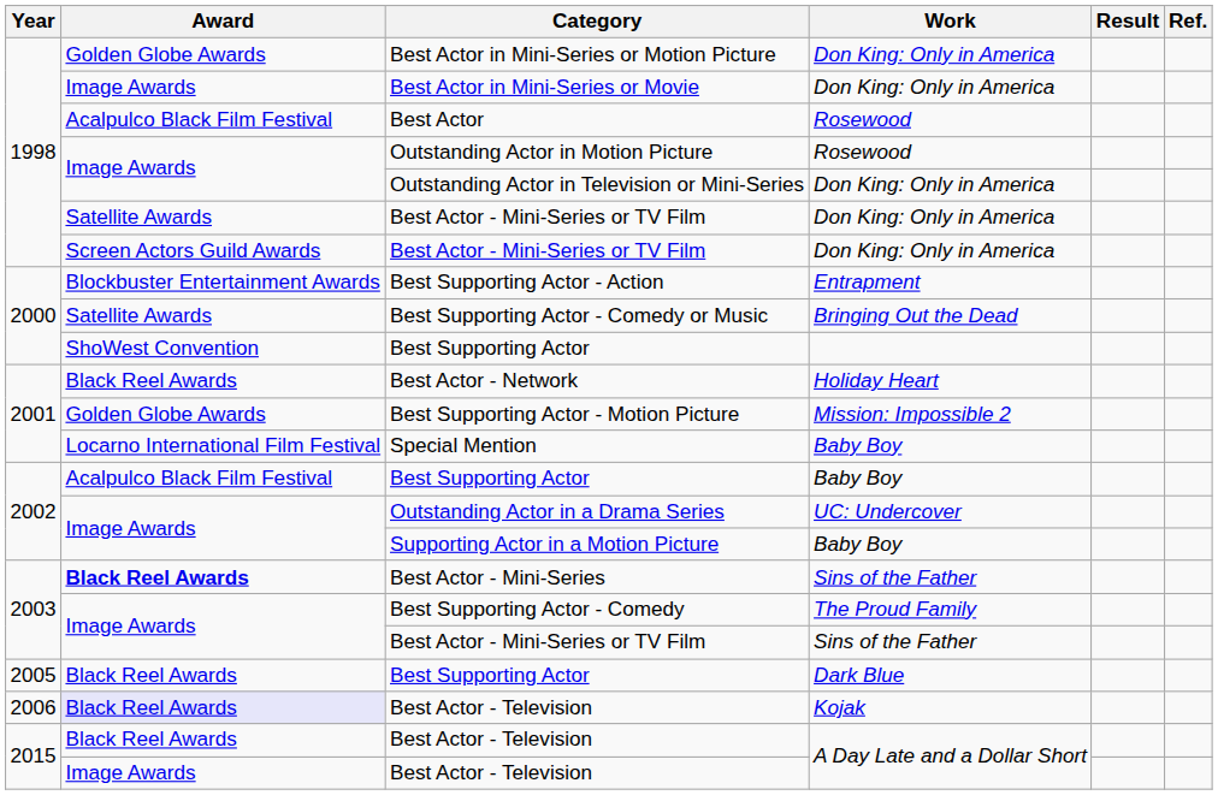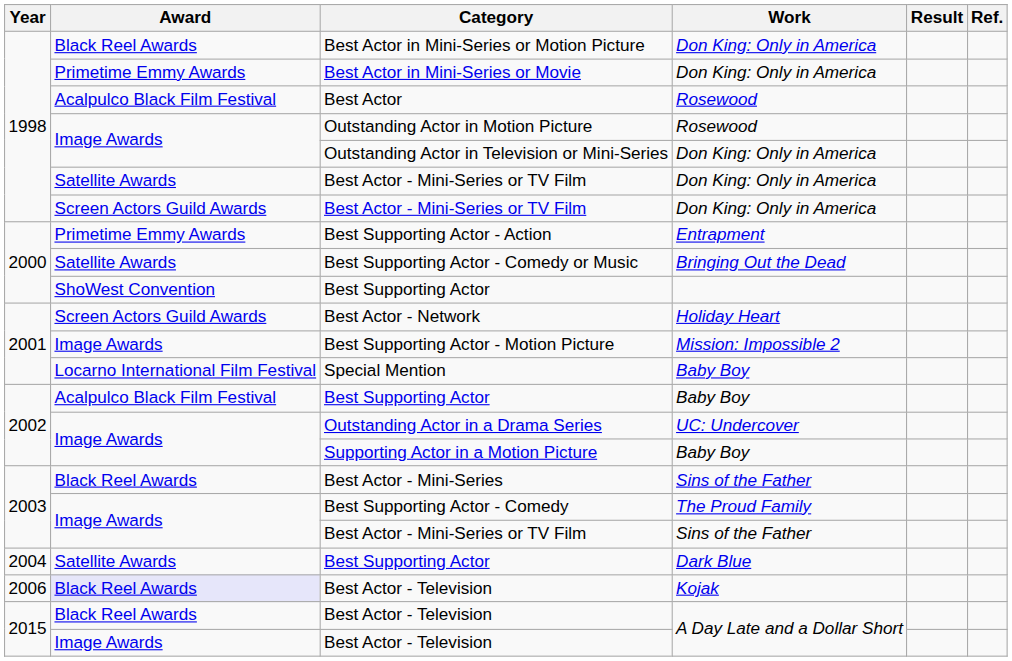Best Actor in Mini-Series or Motion Picture | Award: Golden Globe Awards -> Black Reel Awards
Best Actor in Mini-Series or Movie | Award: Image Awards -> Primetime Emmy Awards
Best Supporting Actor - Action | Award: Blockbuster Entertainment Awards -> Primetime Emmy Awards
Best Actor - Network | Award: Black Reel Awards -> Screen Actors Guild Awards
Best Supporting Actor - Motion Picture | Award: Golden Globe Awards -> Image Awards
Best Actor - Mini-Series | Award: bold -> normal
Best Supporting Actor / Dark Blue | Year: 2005 -> 2004
Best Supporting Actor / Dark Blue | Award: Black Reel Awards -> Satellite Awards
